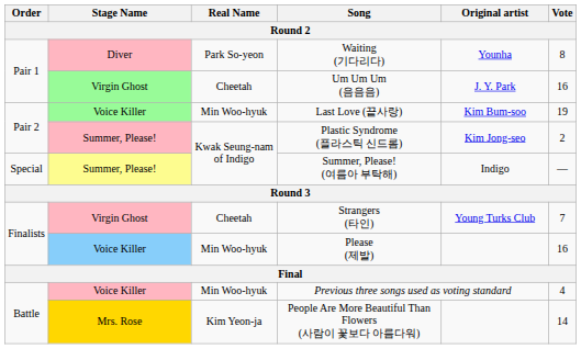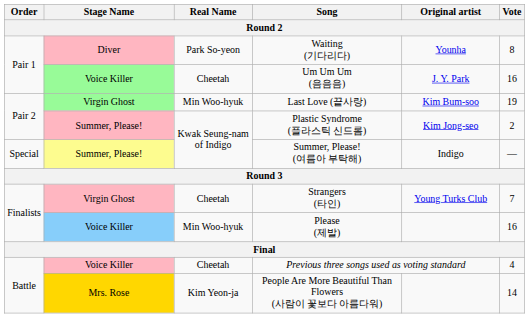Um Um Um (음음음) | Stage Name: Virgin Ghost -> Voice Killer
Last Love (끝사랑) | Stage Name: Voice Killer -> Virgin Ghost
Previous three songs used as voting standard | Real Name: Min Woo-hyuk -> Cheetah
